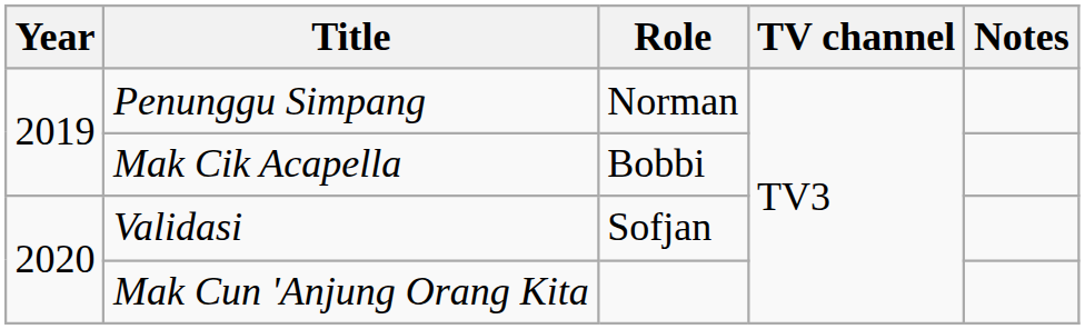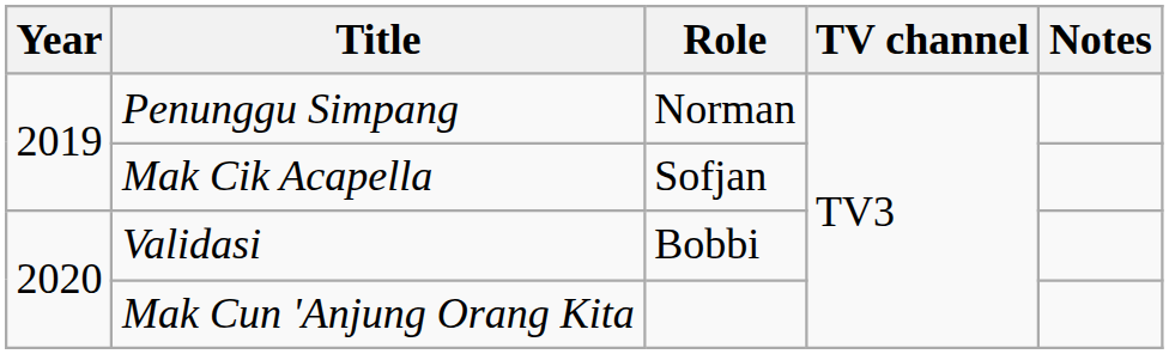Mak Cik Acapella | Role: Bobbi -> Sofjan
Validasi | Role: Sofjan -> Bobbi
